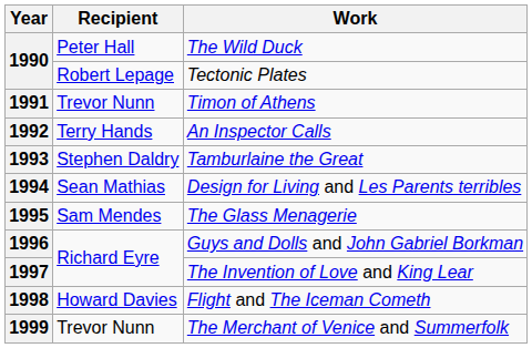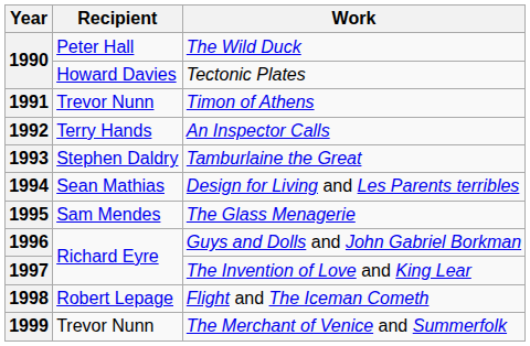1990 / Tectonic Plates | Recipient: Robert Lepage -> Howard Davies
1998 | Recipient: Howard Davies -> Robert Lepage
